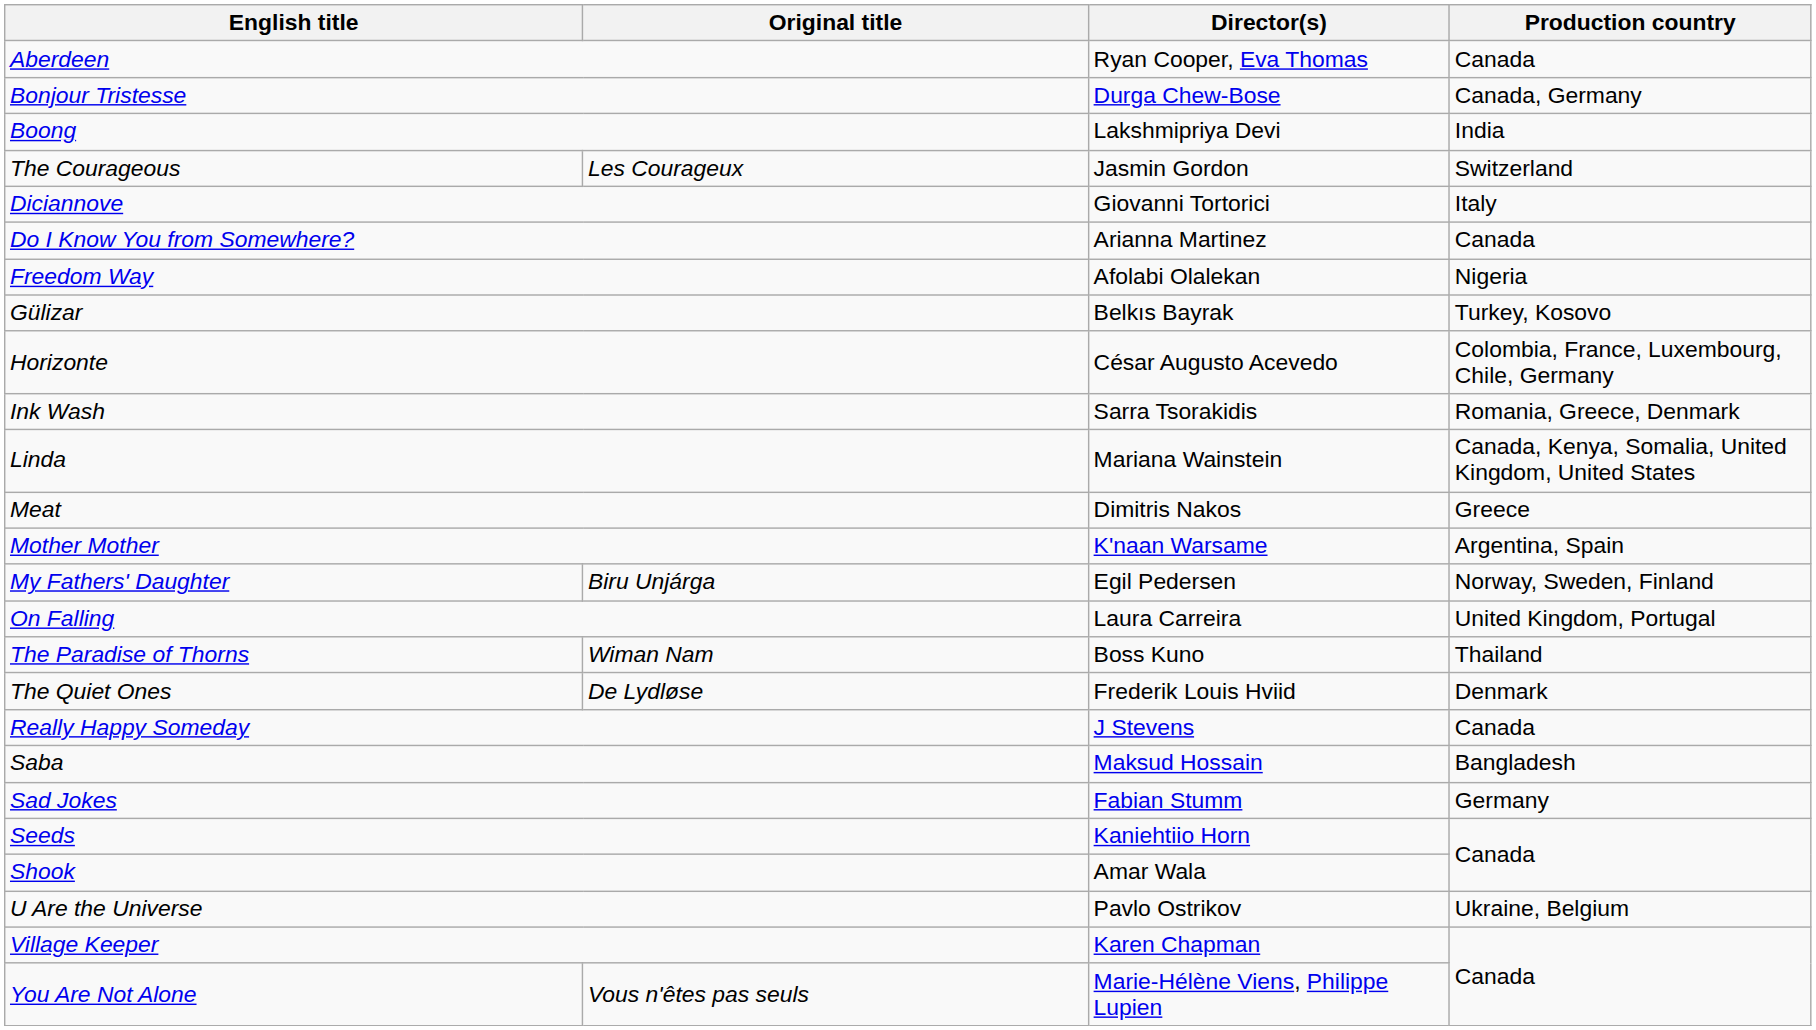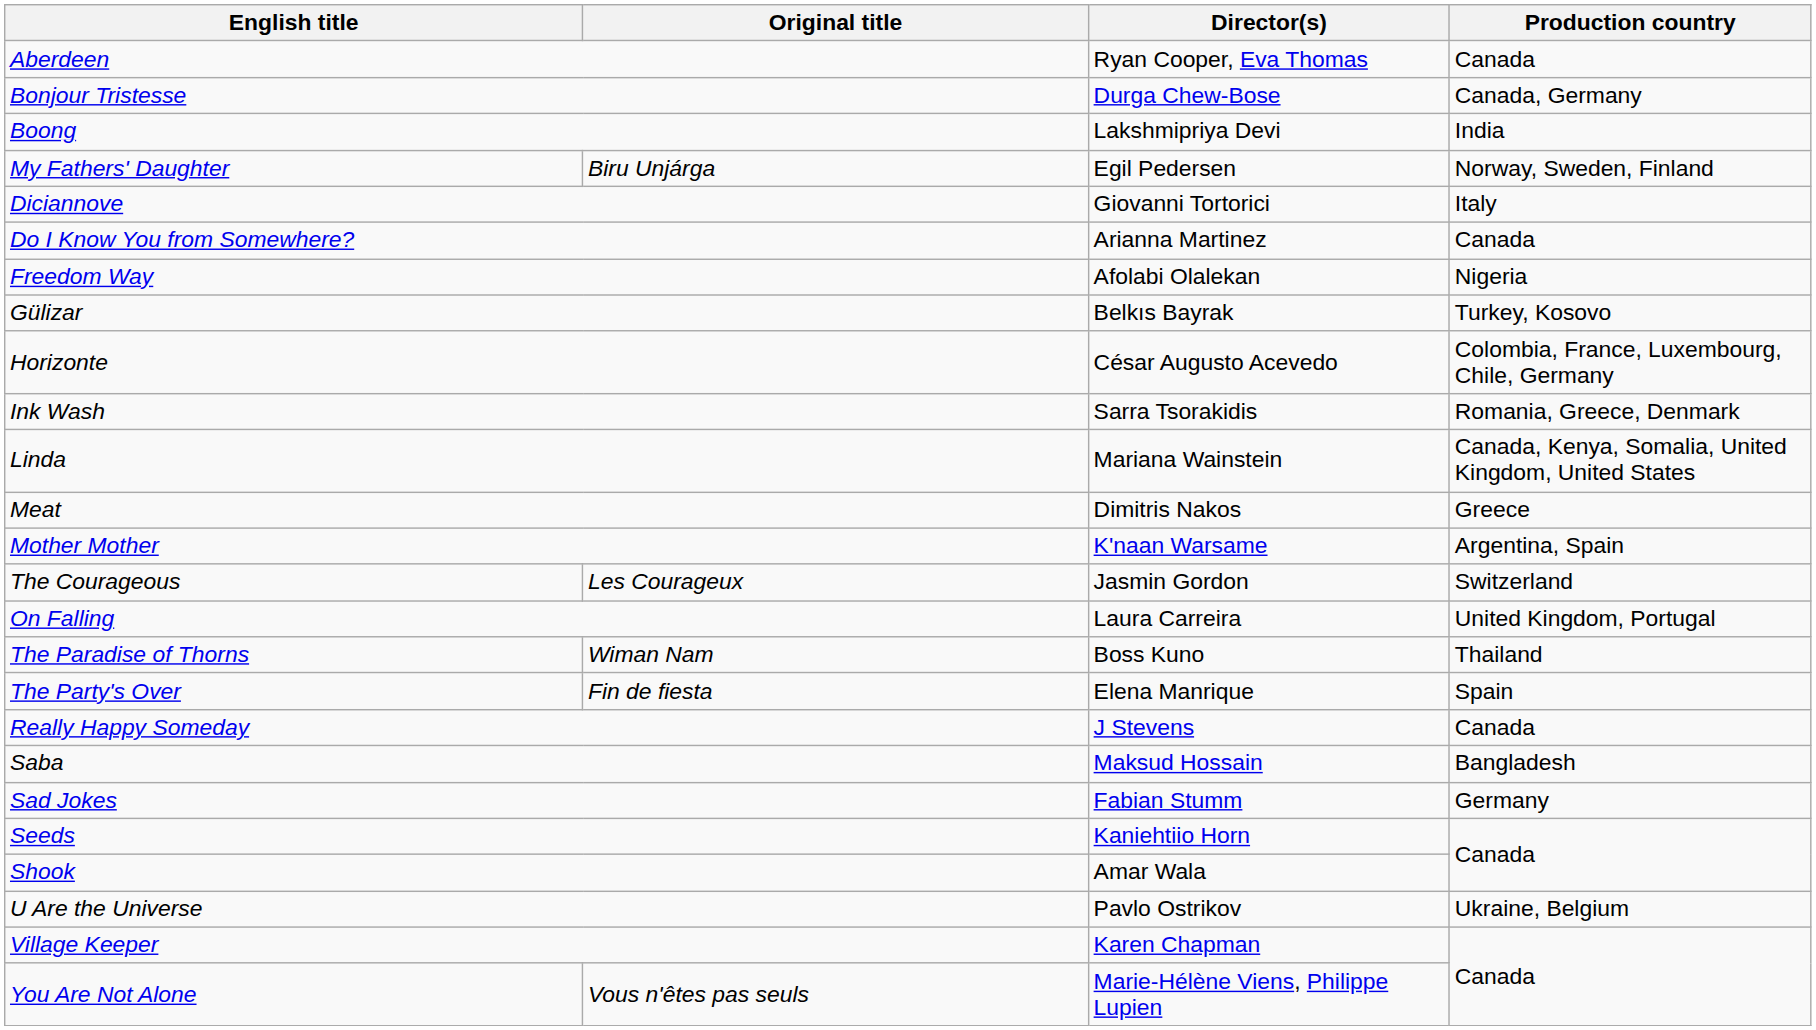rows swapped: The Courageous <-> My Fathers' Daughter
+ row: The Party's Over | Fin de fiesta | Elena Manrique | Spain
- row: The Quiet Ones | De Lydløse | Frederik Louis Hviid | Denmark
